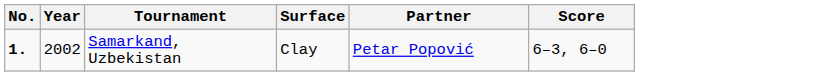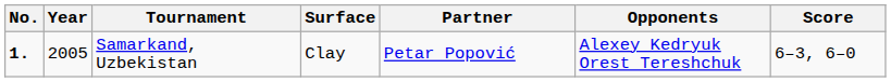+ column: Opponents | Alexey Kedryuk Orest Tereshchuk
Samarkand, Uzbekistan | Year: 2002 -> 2005
